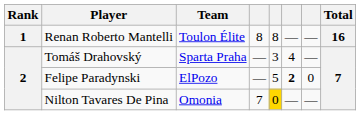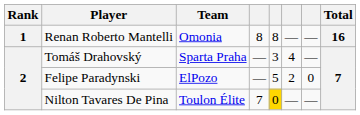Renan Roberto Mantelli | Team: Toulon Élite -> Omonia
Felipe Paradynski | column 6: bold -> normal
Nilton Tavares De Pina | Team: Omonia -> Toulon Élite
